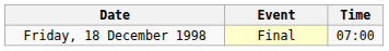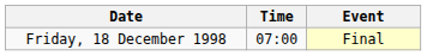columns swapped: Time <-> Event
